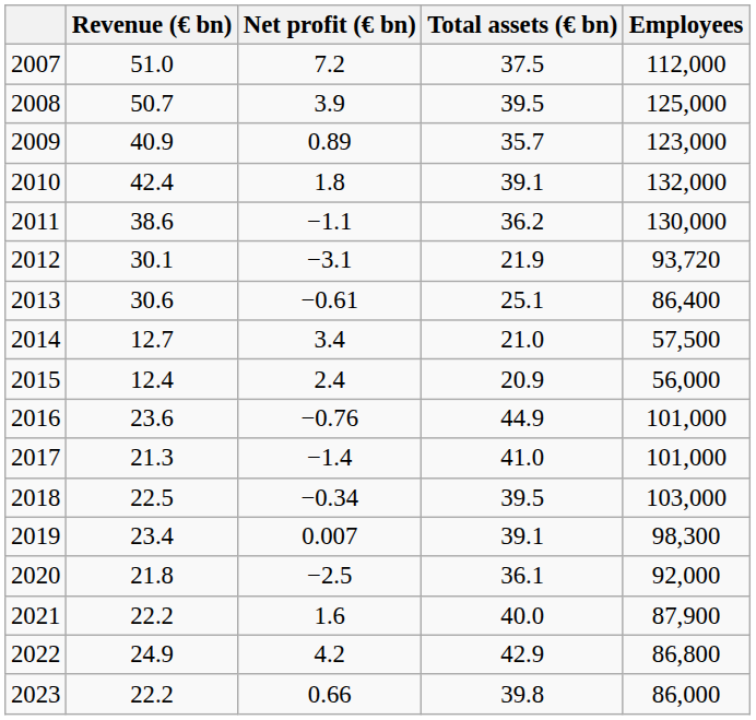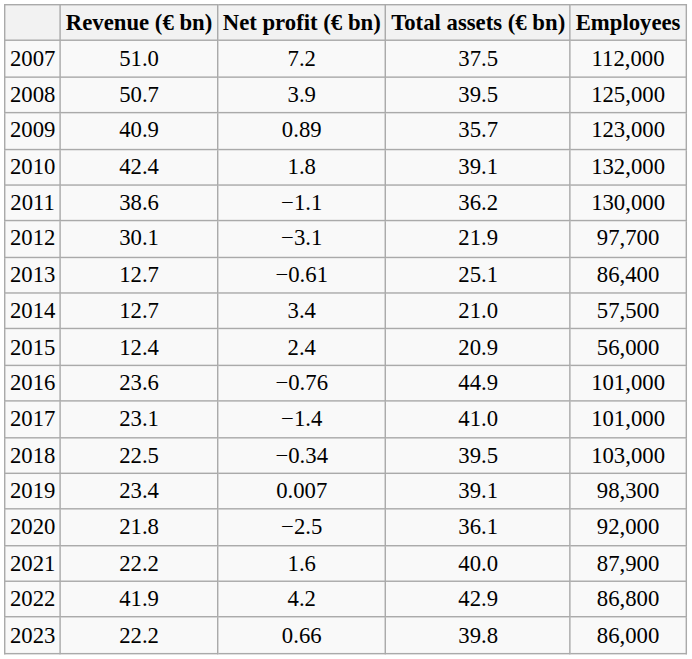2012 | Employees: 93,720 -> 97,700
2013 | Revenue (€ bn): 30.6 -> 12.7
2017 | Revenue (€ bn): 21.3 -> 23.1
2022 | Revenue (€ bn): 24.9 -> 41.9
